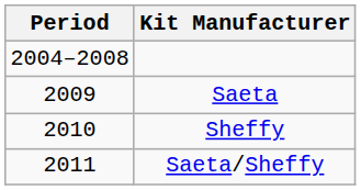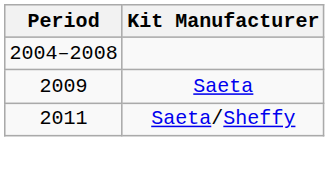- row: 2010 | Sheffy
